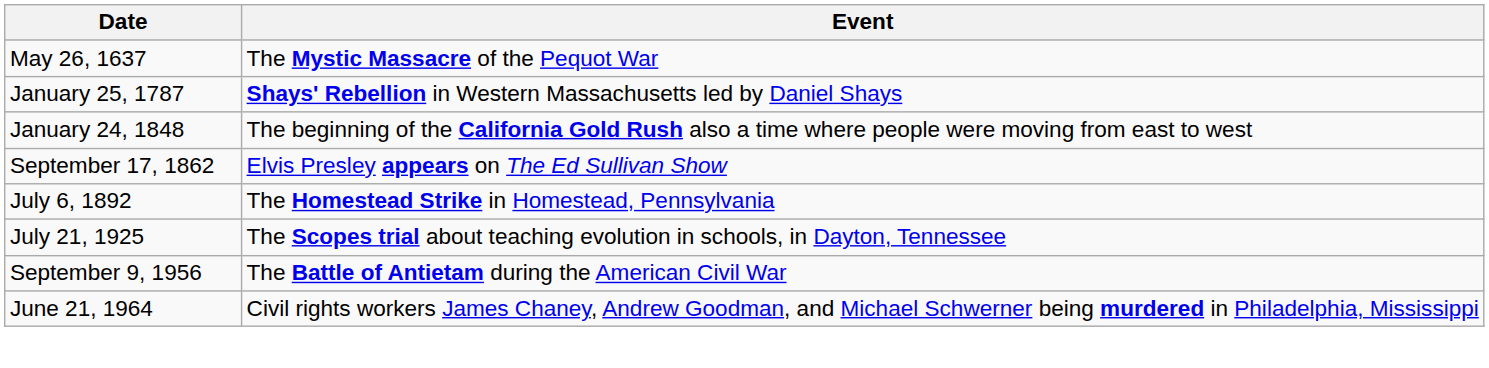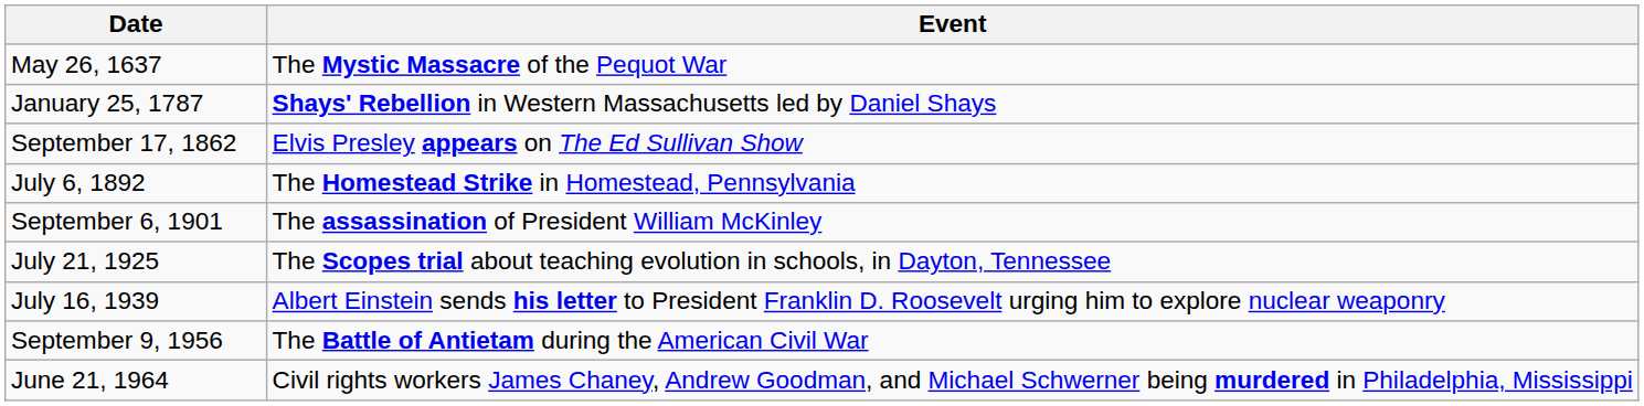- row: January 24, 1848 | The beginning of the California Gold Rush also a time where people were moving from east to west
+ row: September 6, 1901 | The assassination of President William McKinley
+ row: July 16, 1939 | Albert Einstein sends his letter to President Franklin D. Roosevelt urging him to explore nuclear weaponry
